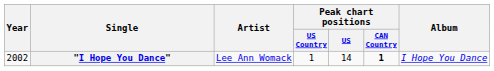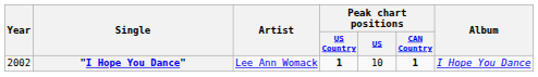"I Hope You Dance" | Peak chart positions / US Country: normal -> bold
"I Hope You Dance" | Peak chart positions / US: 14 -> 10
